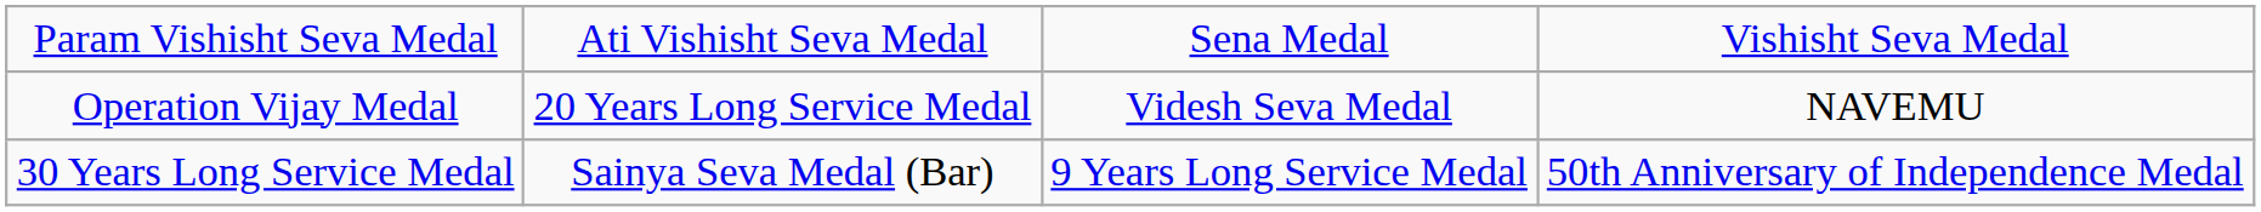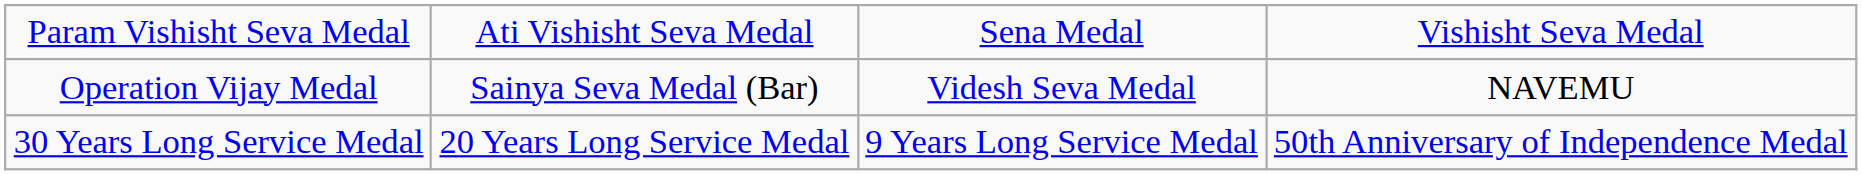Operation Vijay Medal | column 2: 20 Years Long Service Medal -> Sainya Seva Medal (Bar)
30 Years Long Service Medal | column 2: Sainya Seva Medal (Bar) -> 20 Years Long Service Medal
